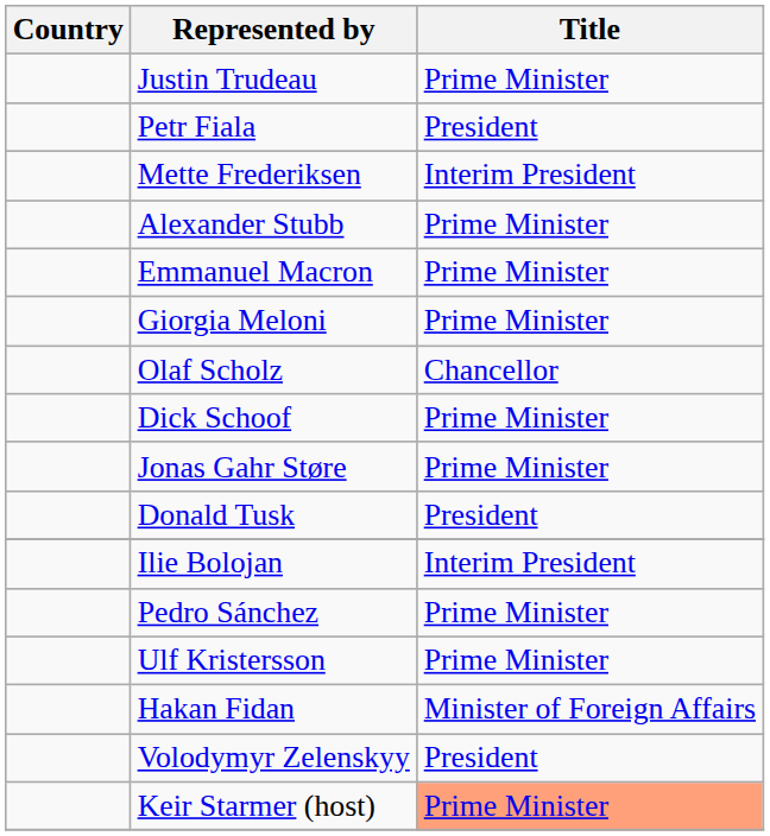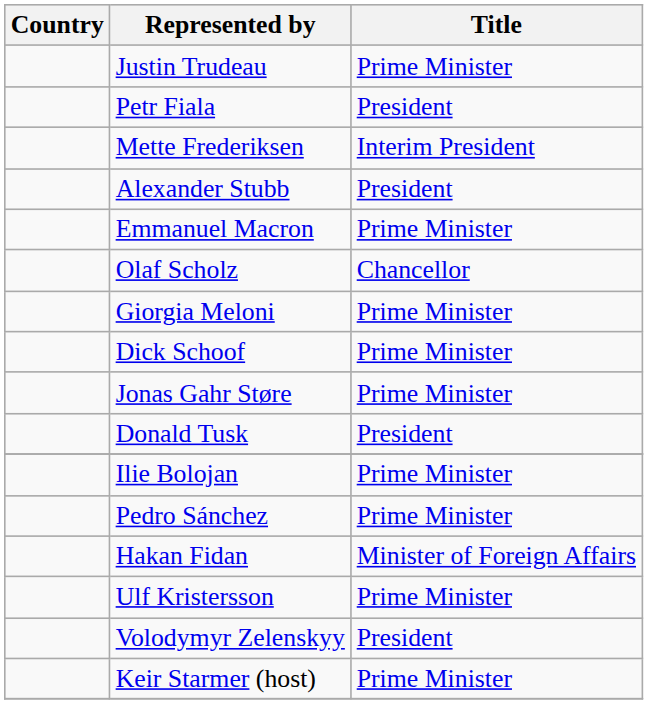Alexander Stubb | Title: Prime Minister -> President
rows swapped: Olaf Scholz <-> Giorgia Meloni
Ilie Bolojan | Title: Interim President -> Prime Minister
rows swapped: Ulf Kristersson <-> Hakan Fidan
Keir Starmer (host) | Title: lightsalmon background -> no background
